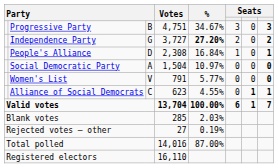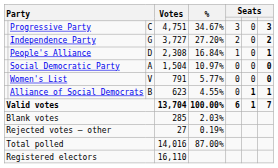Progressive Party | column 3: B -> C
Independence Party | %: bold -> normal
Alliance of Social Democrats | column 3: C -> B
